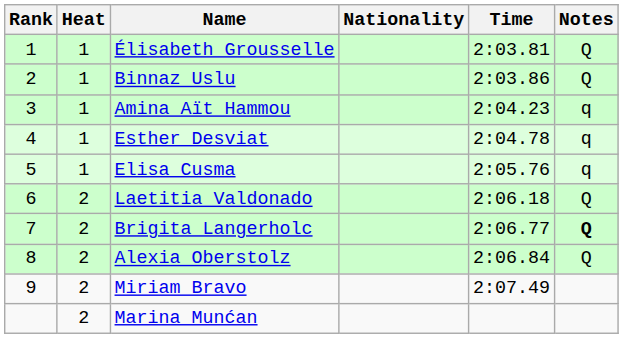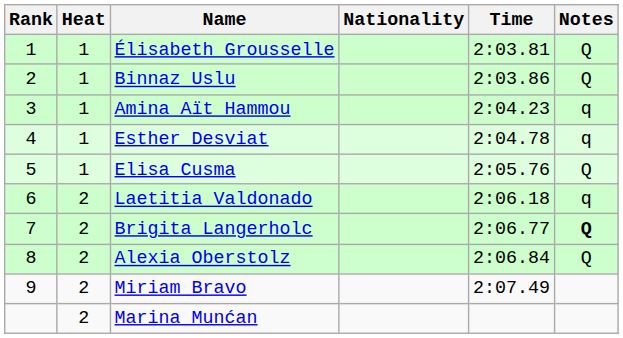Elisa Cusma | Notes: q -> Q
Laetitia Valdonado | Notes: Q -> q
